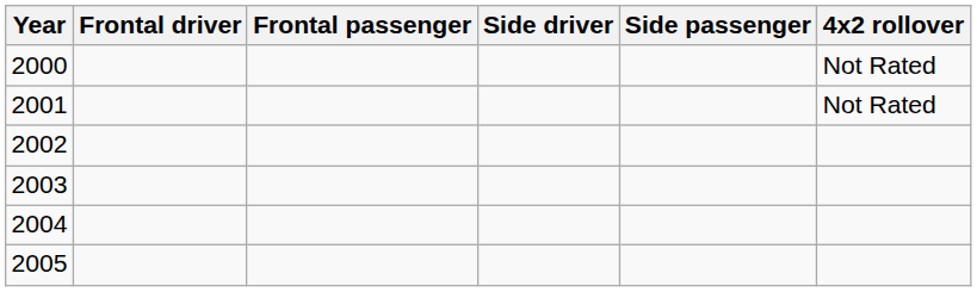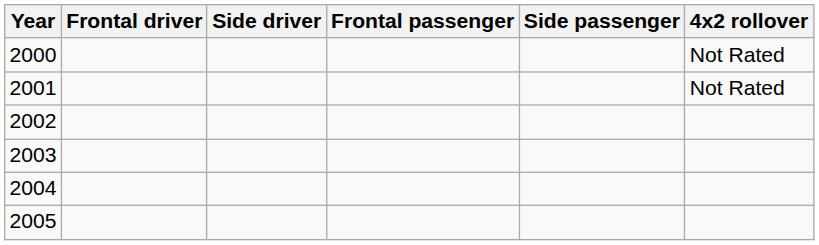columns swapped: Frontal passenger <-> Side driver
